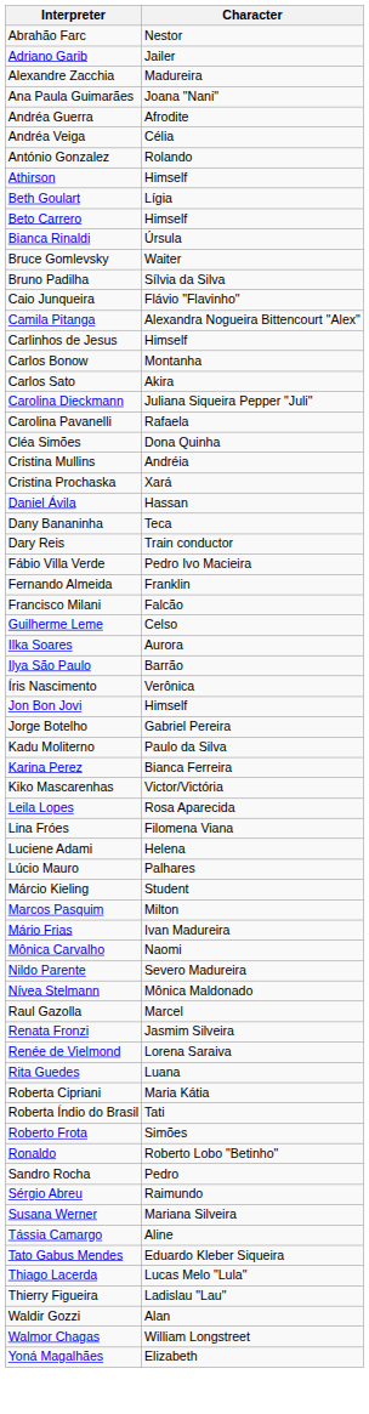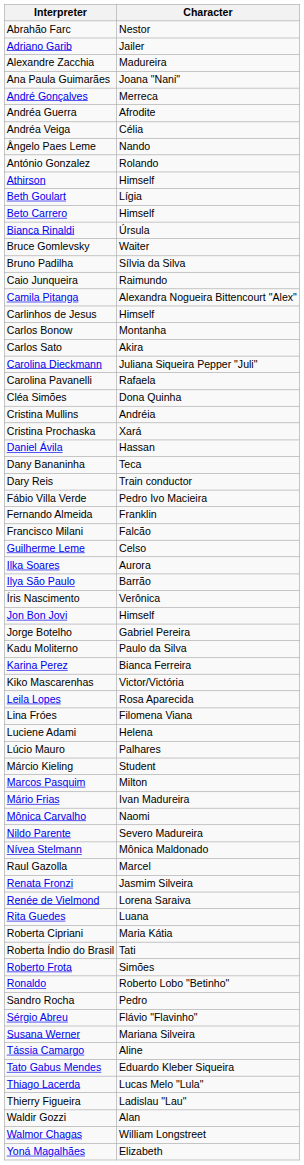+ row: André Gonçalves | Merreca
+ row: Ângelo Paes Leme | Nando
Caio Junqueira | Character: Flávio "Flavinho" -> Raimundo
Sérgio Abreu | Character: Raimundo -> Flávio "Flavinho"
